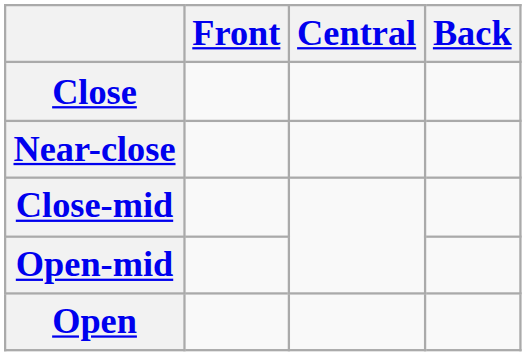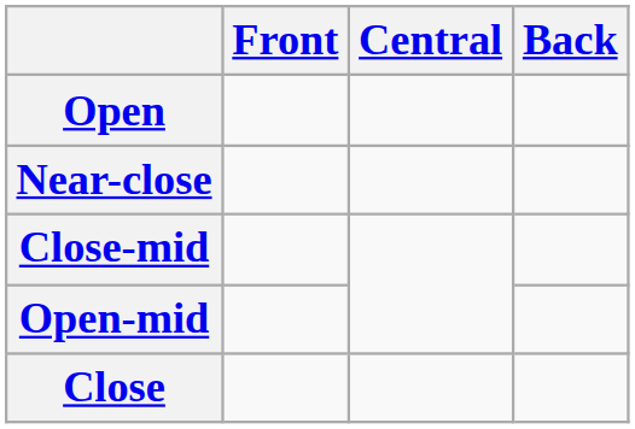rows swapped: Close <-> Open
